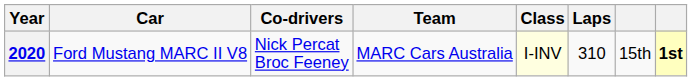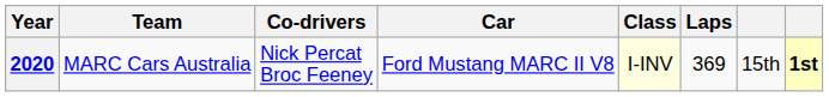columns swapped: Team <-> Car
2020 | Laps: 310 -> 369
